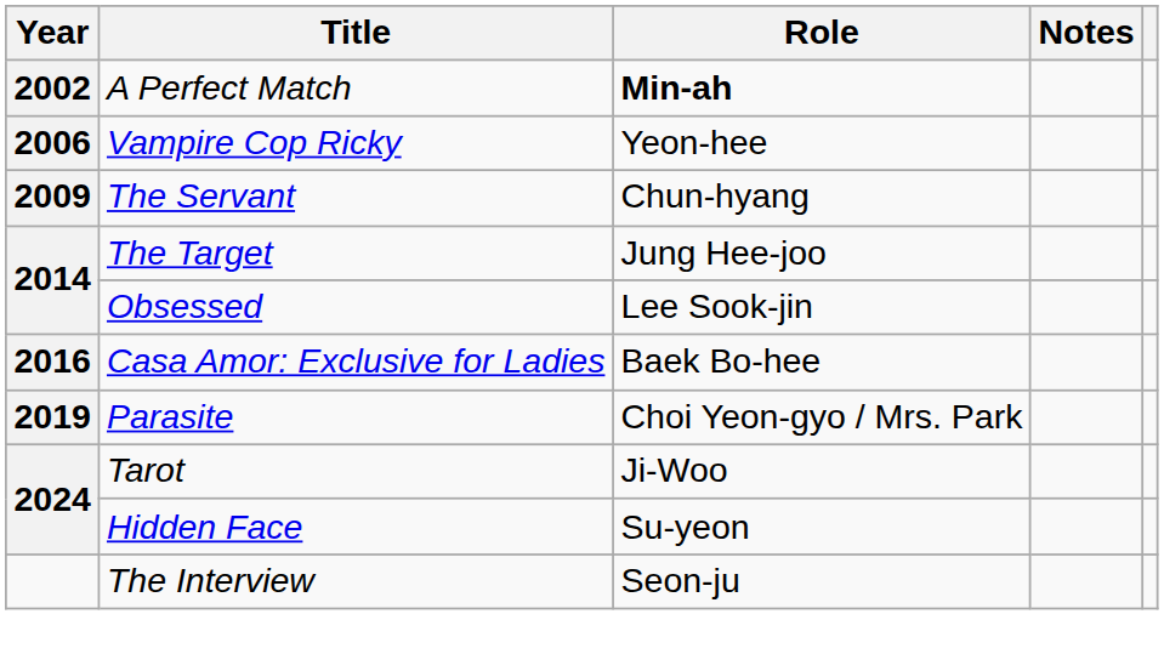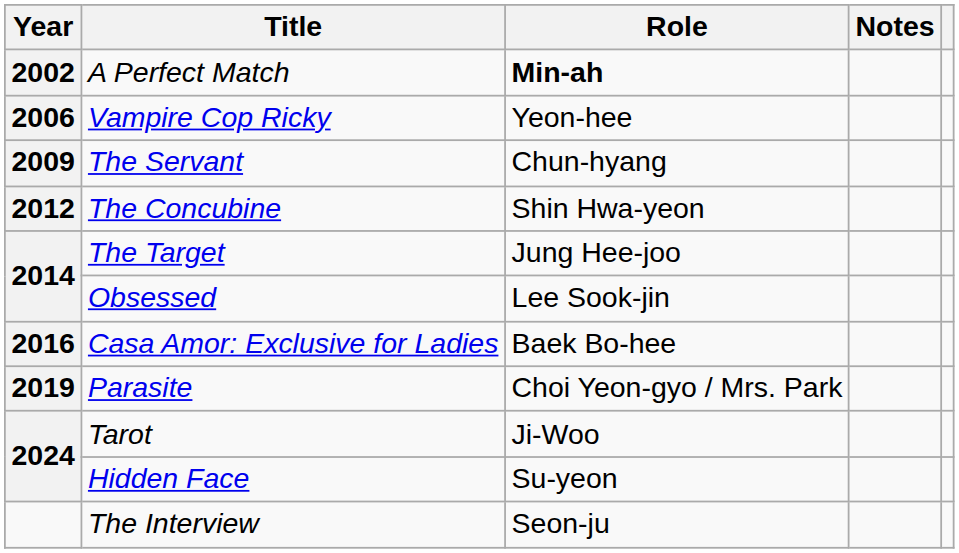+ row: 2012 | The Concubine | Shin Hwa-yeon
